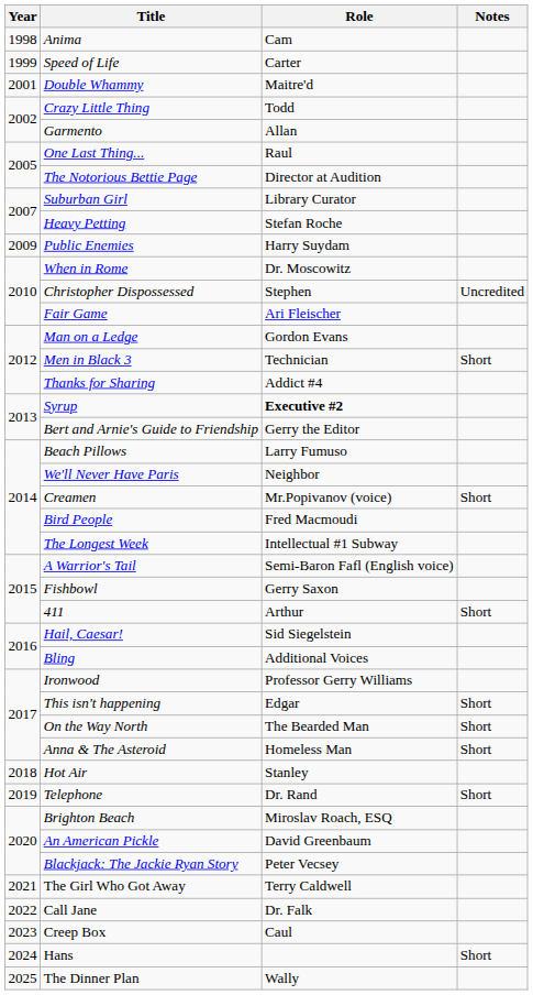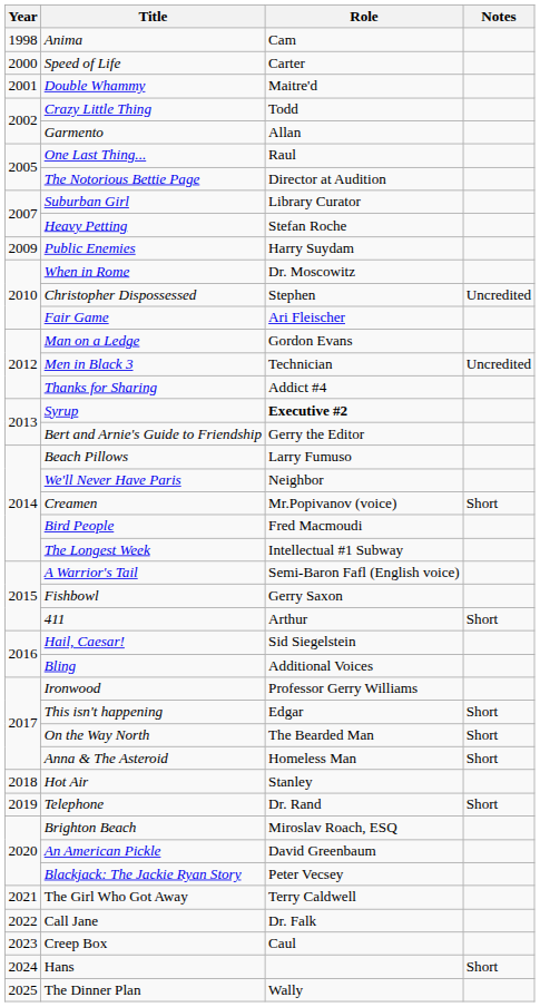Speed of Life | Year: 1999 -> 2000
Men in Black 3 | Notes: Short -> Uncredited
